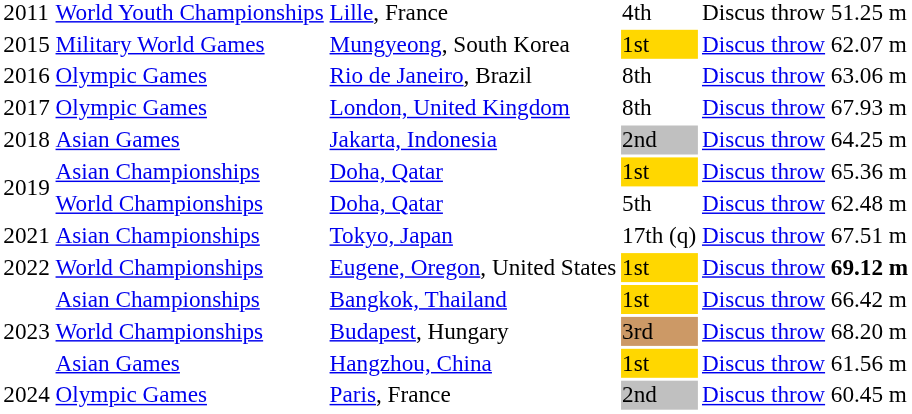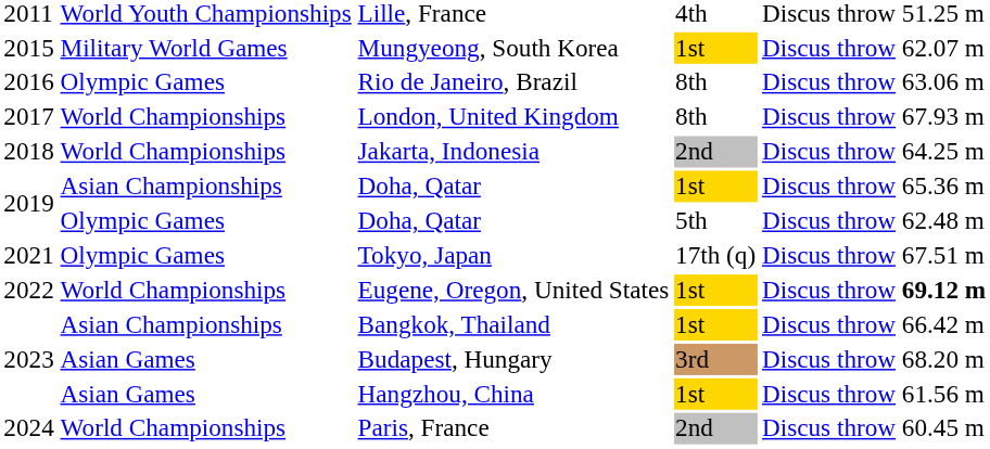London, United Kingdom | column 2: Olympic Games -> World Championships
Jakarta, Indonesia | column 2: Asian Games -> World Championships
Doha, Qatar / 5th | column 2: World Championships -> Olympic Games
Tokyo, Japan | column 2: Asian Championships -> Olympic Games
Budapest, Hungary | column 2: World Championships -> Asian Games
Paris, France | column 2: Olympic Games -> World Championships
